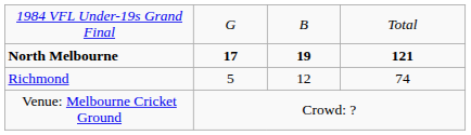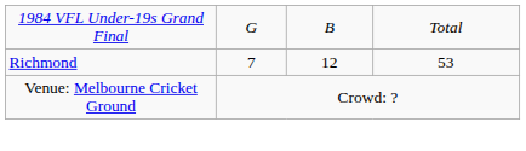- row: North Melbourne | 17 | 19 | 121
Richmond | column 2: 5 -> 7
Richmond | column 4: 74 -> 53
